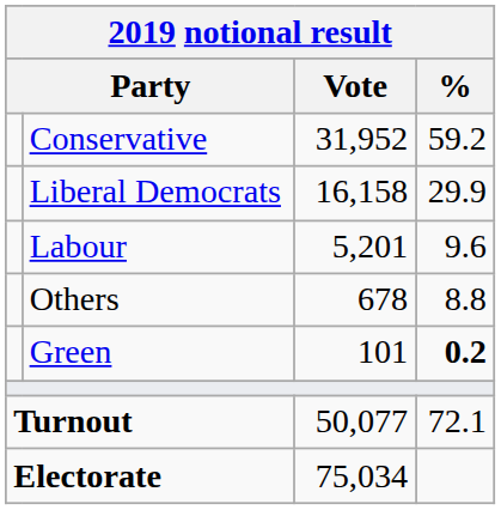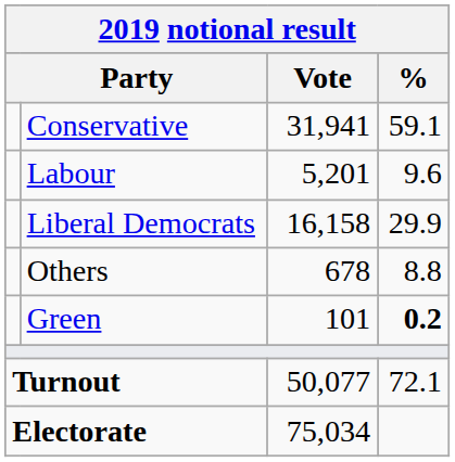Conservative | Vote: 31,952 -> 31,941
Conservative | %: 59.2 -> 59.1
rows swapped: Liberal Democrats <-> Labour
